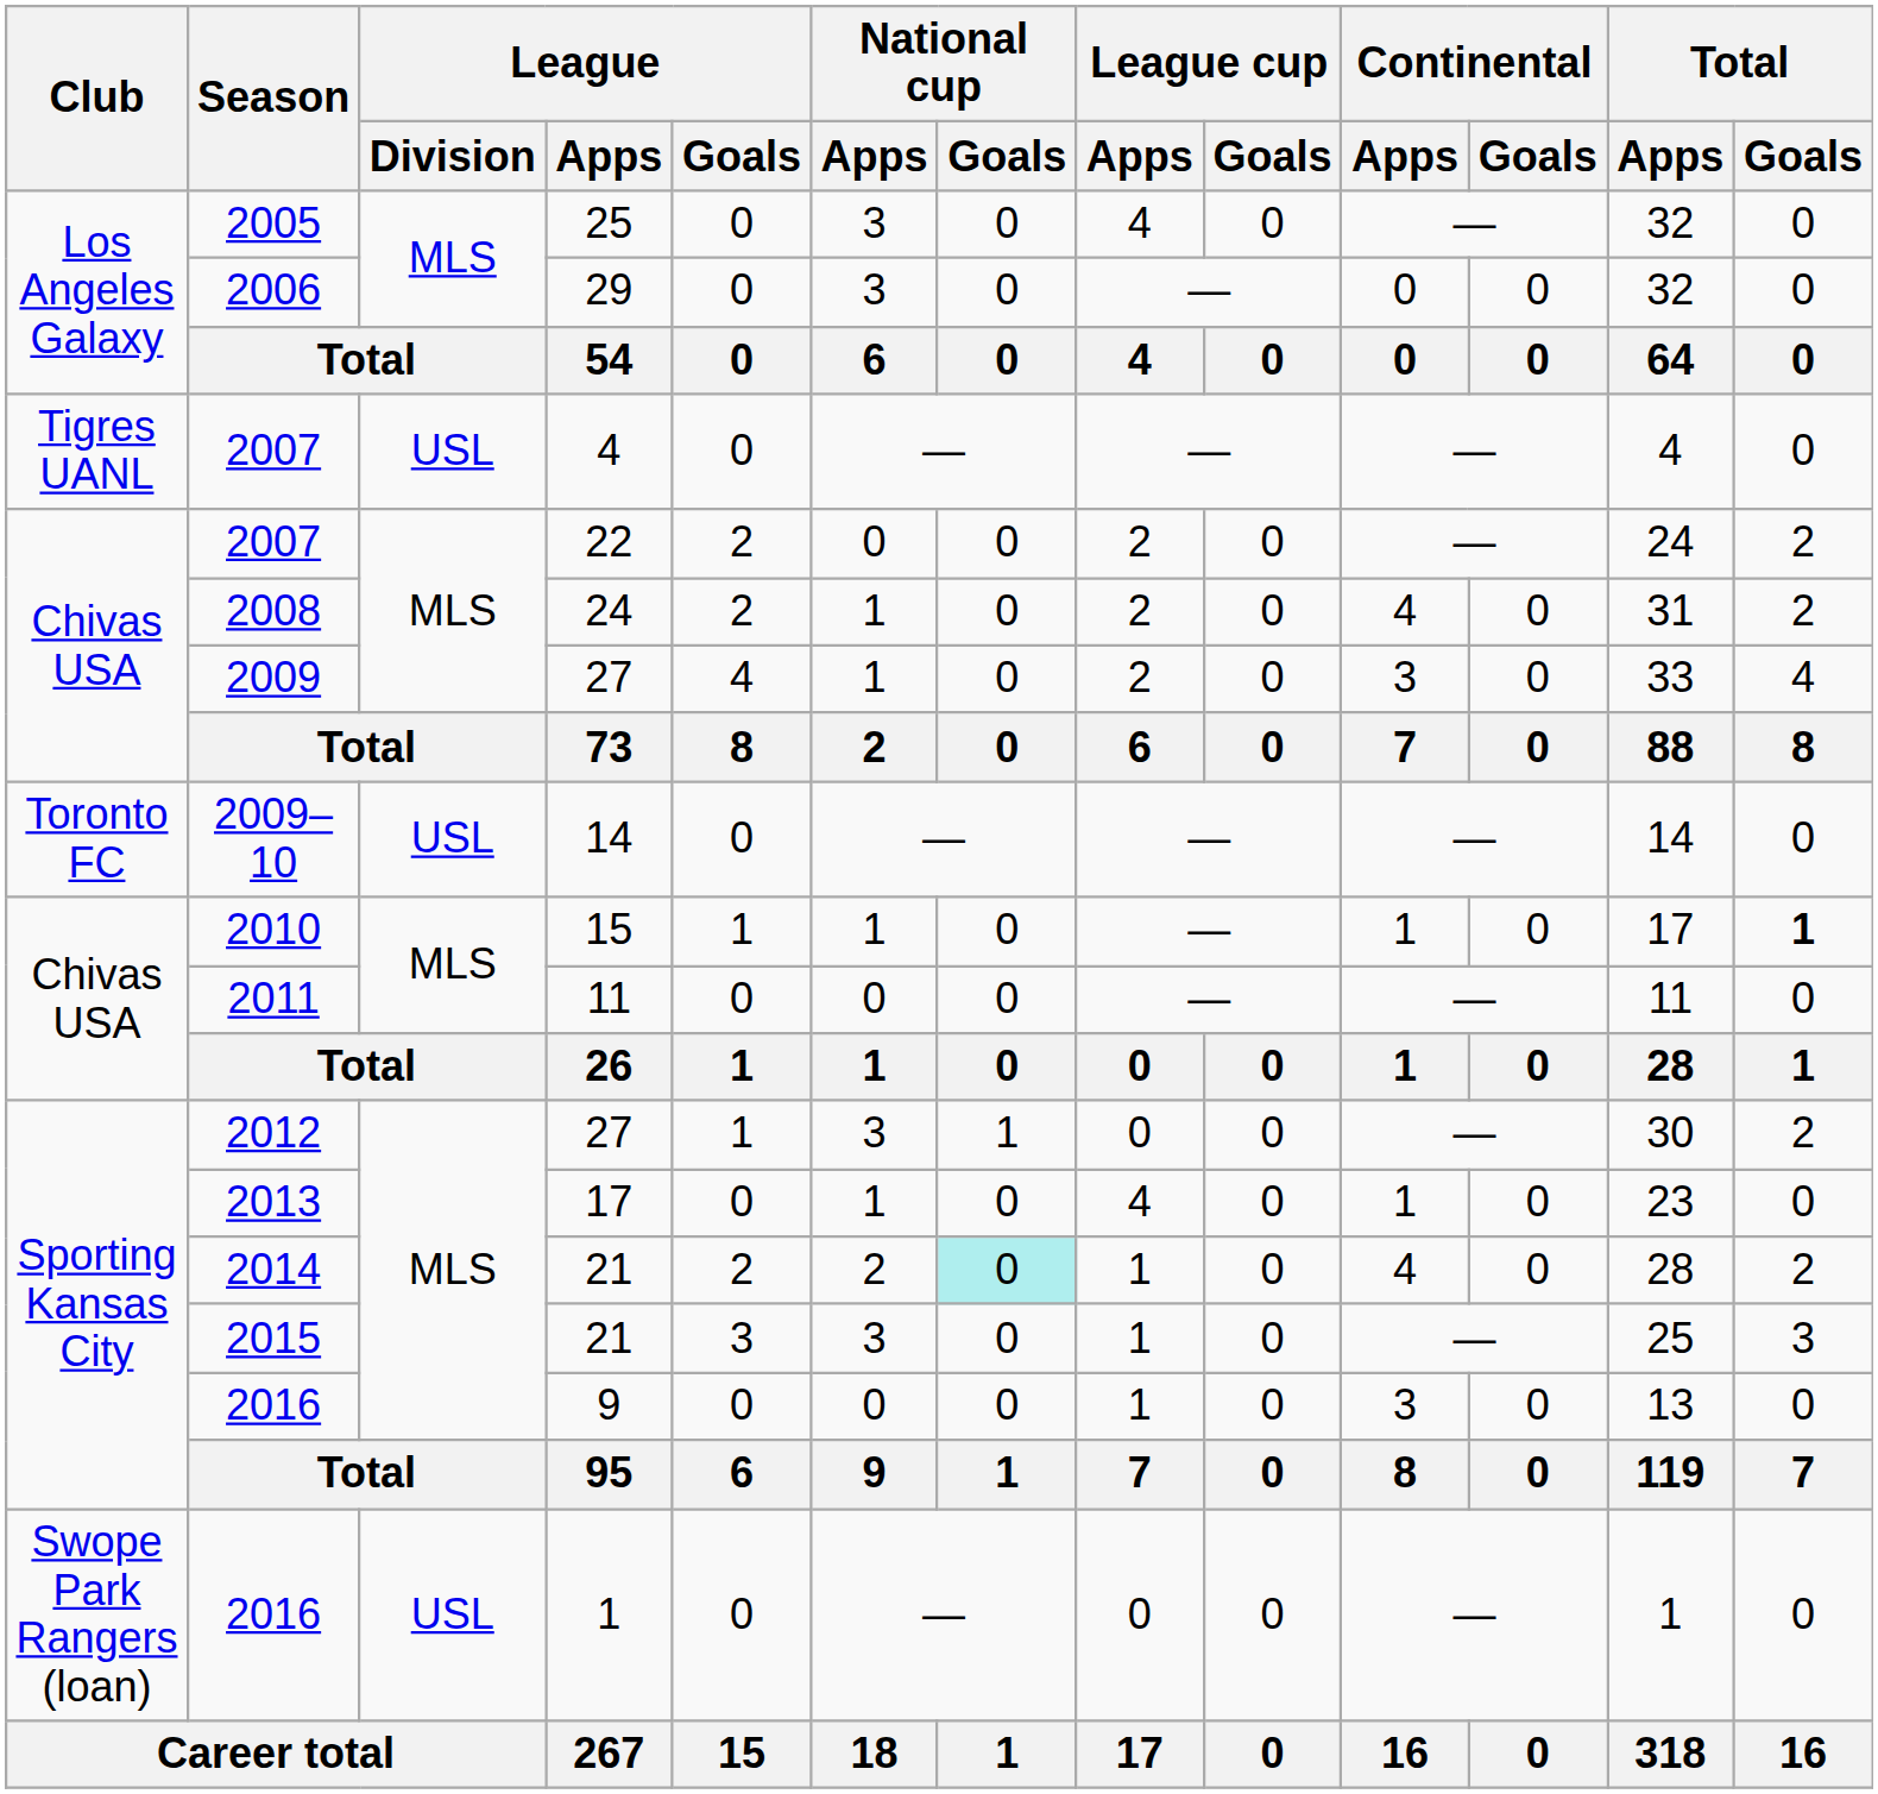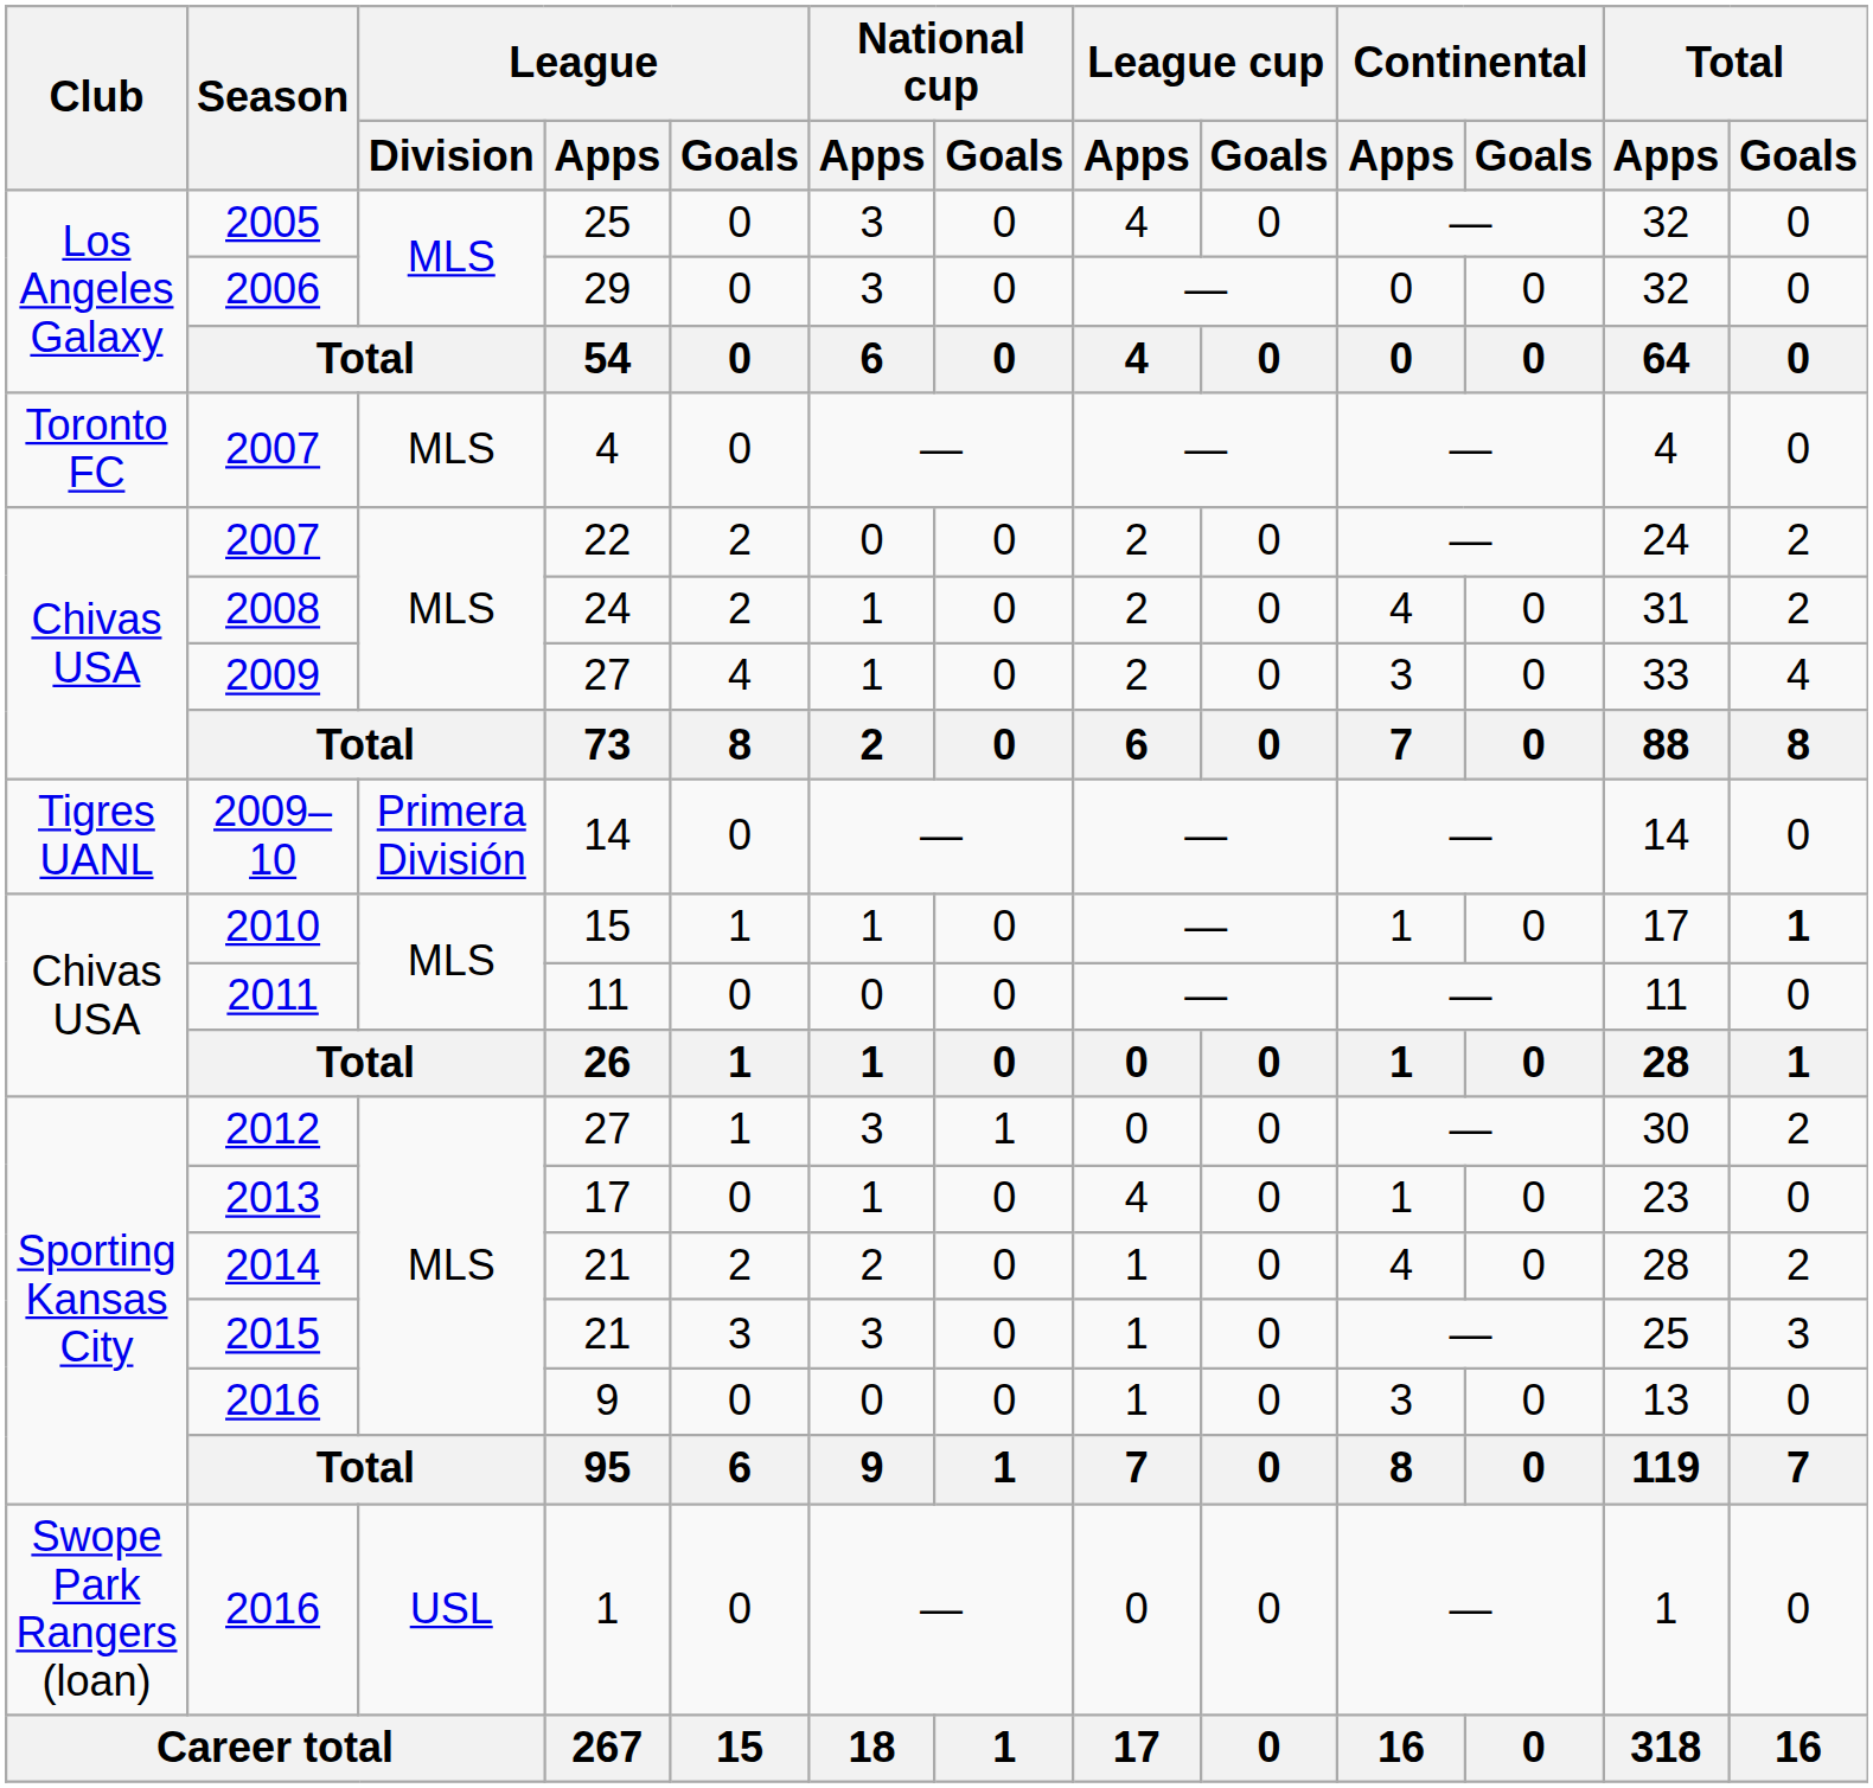2007 / 4 | Club: Tigres UANL -> Toronto FC
2007 / 4 | League / Division: USL -> MLS
2009–10 | Club: Toronto FC -> Tigres UANL
2009–10 | League / Division: USL -> Primera División
2014 | National cup / Goals: paleturquoise background -> no background
